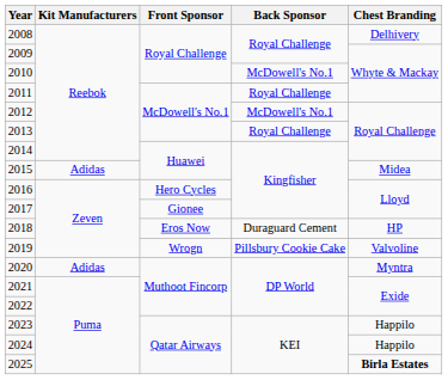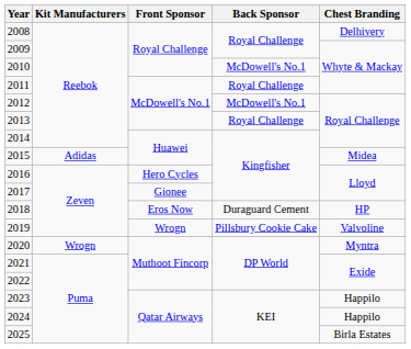2020 | Kit Manufacturers: Adidas -> Wrogn
2025 | Chest Branding: bold -> normal
